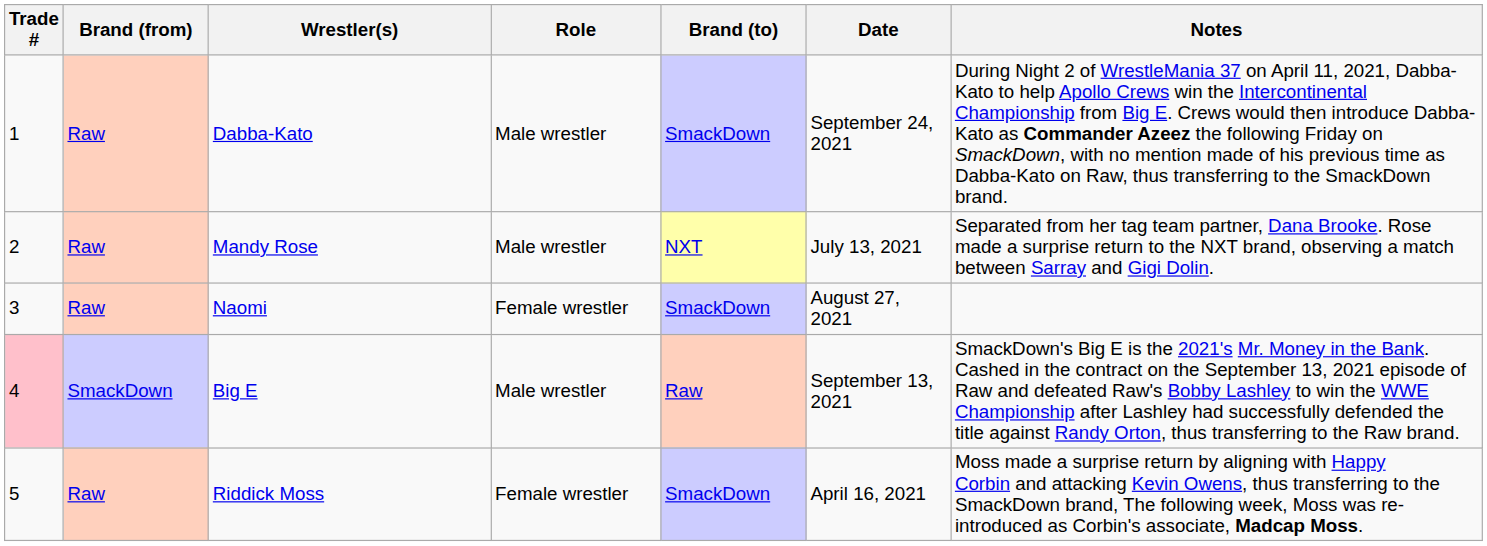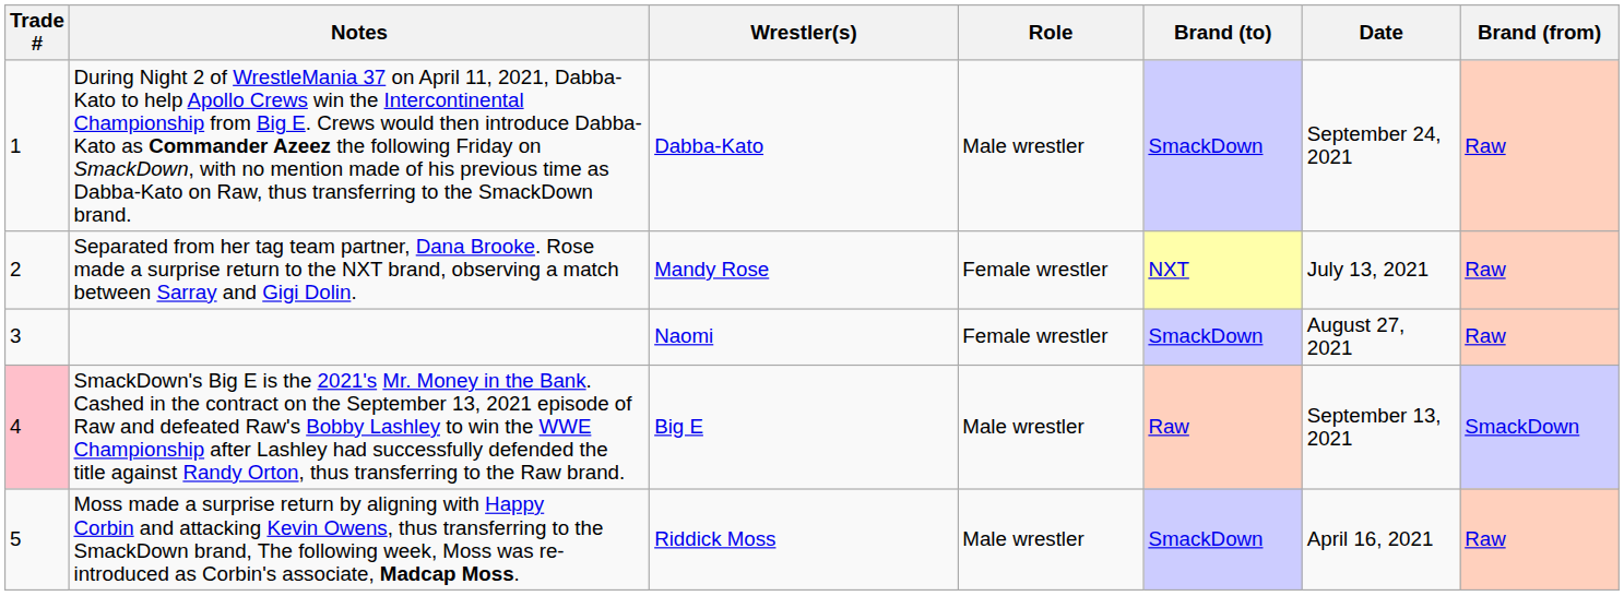columns swapped: Brand (from) <-> Notes
Mandy Rose | Role: Male wrestler -> Female wrestler
Riddick Moss | Role: Female wrestler -> Male wrestler
